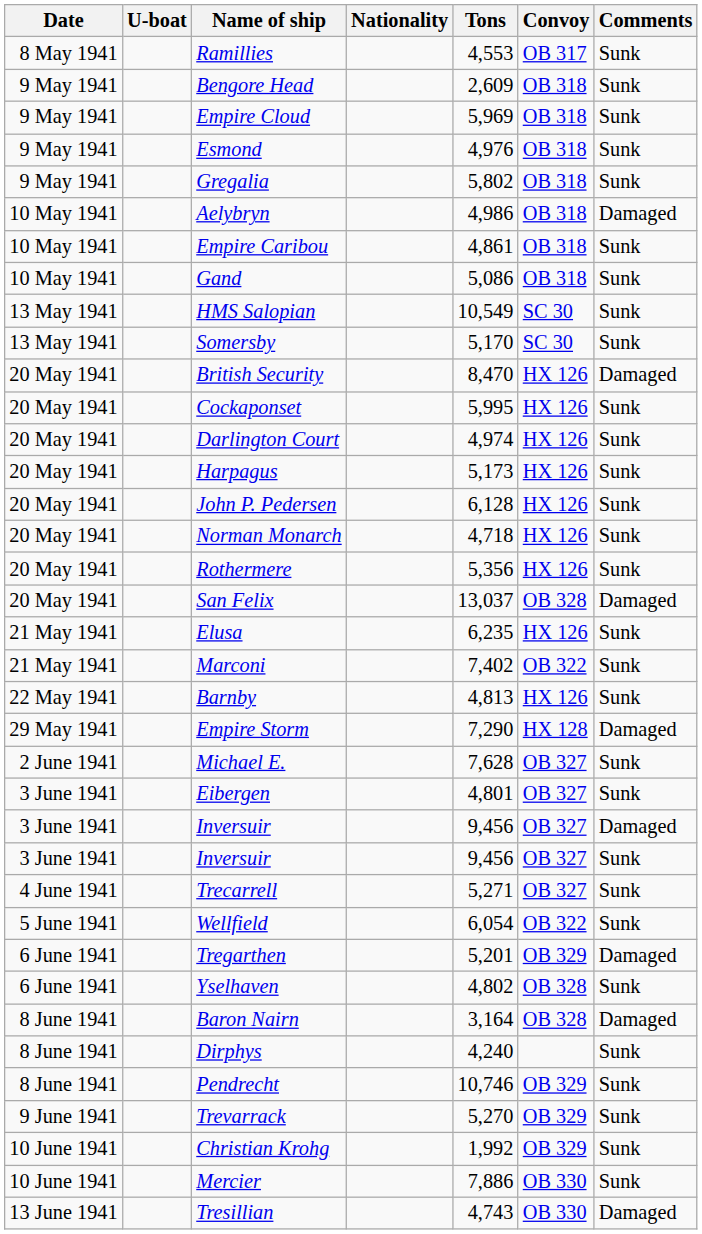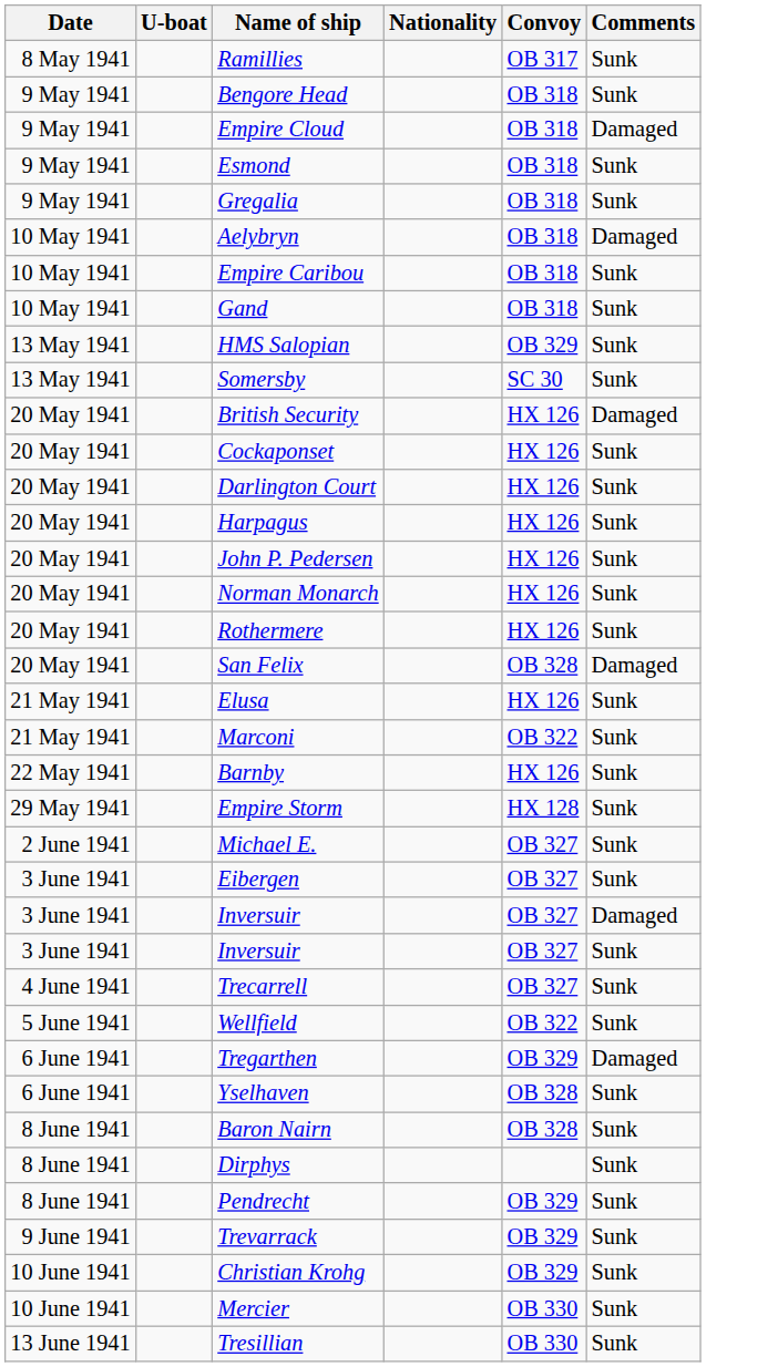- column: Tons | 4,553 | 2,609 | 5,969 | 4,976 | 5,802 | 4,986 | 4,861 | 5,086 | 10,549 | 5,170 | 8,470 | 5,995 | 4,974 | 5,173 | 6,128 | 4,718 | 5,356 | 13,037 | 6,235 | 7,402 | 4,813 | 7,290 | 7,628 | 4,801 | 9,456 | 9,456 | 5,271 | 6,054 | 5,201 | 4,802 | 3,164 | 4,240 | 10,746 | 5,270 | 1,992 | 7,886 | 4,743
Empire Cloud | Comments: Sunk -> Damaged
HMS Salopian | Convoy: SC 30 -> OB 329
Empire Storm | Comments: Damaged -> Sunk
Baron Nairn | Comments: Damaged -> Sunk
Tresillian | Comments: Damaged -> Sunk
